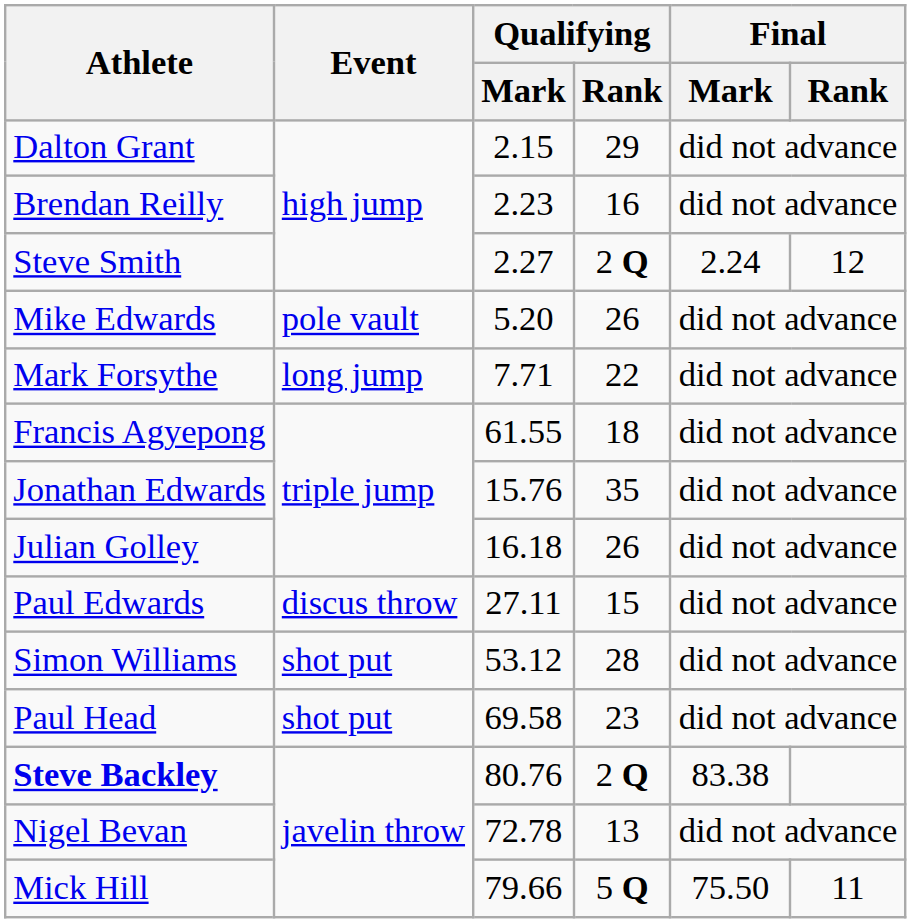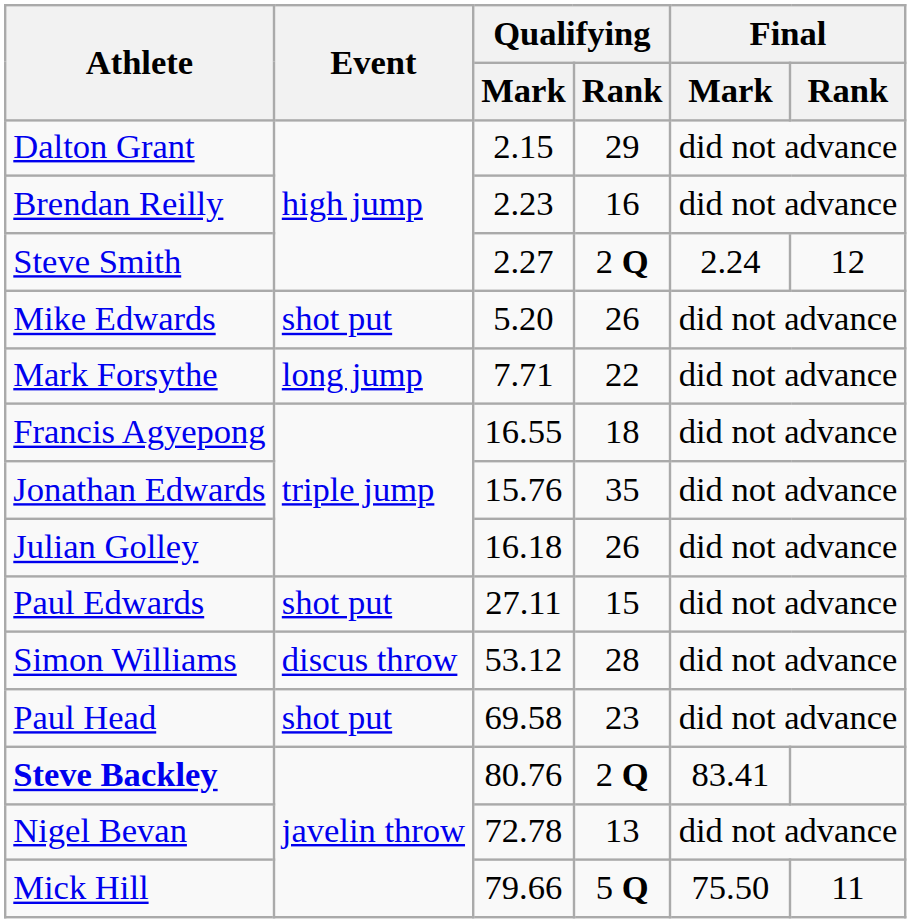Mike Edwards | Event: pole vault -> shot put
Francis Agyepong | Qualifying / Mark: 61.55 -> 16.55
Paul Edwards | Event: discus throw -> shot put
Simon Williams | Event: shot put -> discus throw
Steve Backley | Final / Mark: 83.38 -> 83.41
